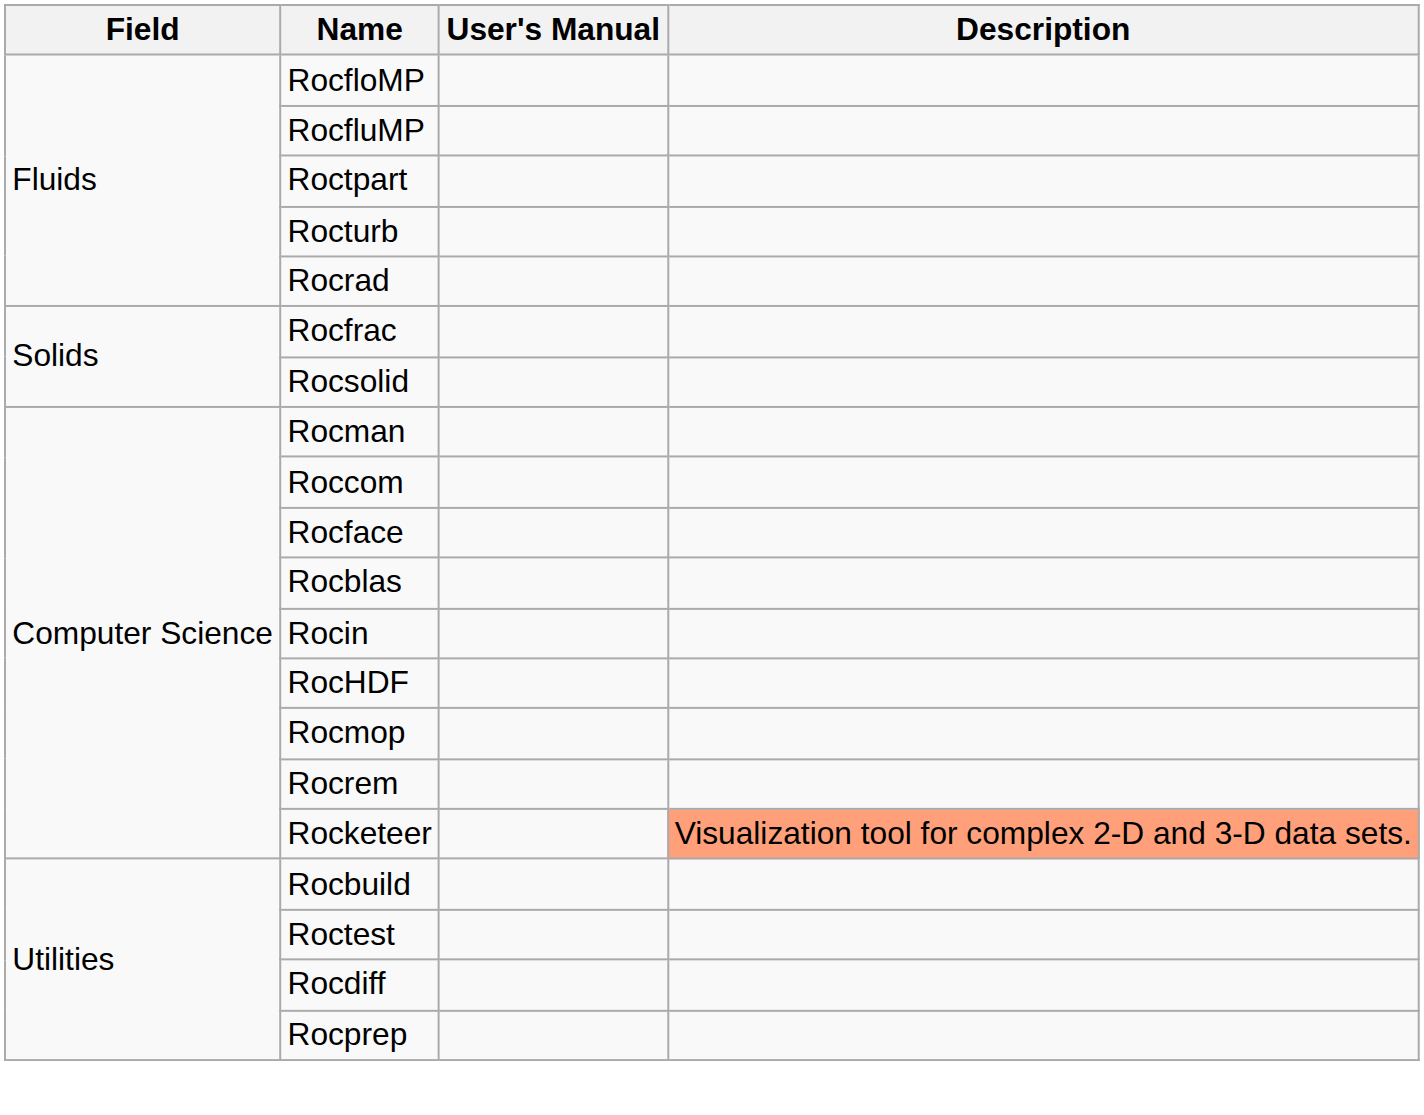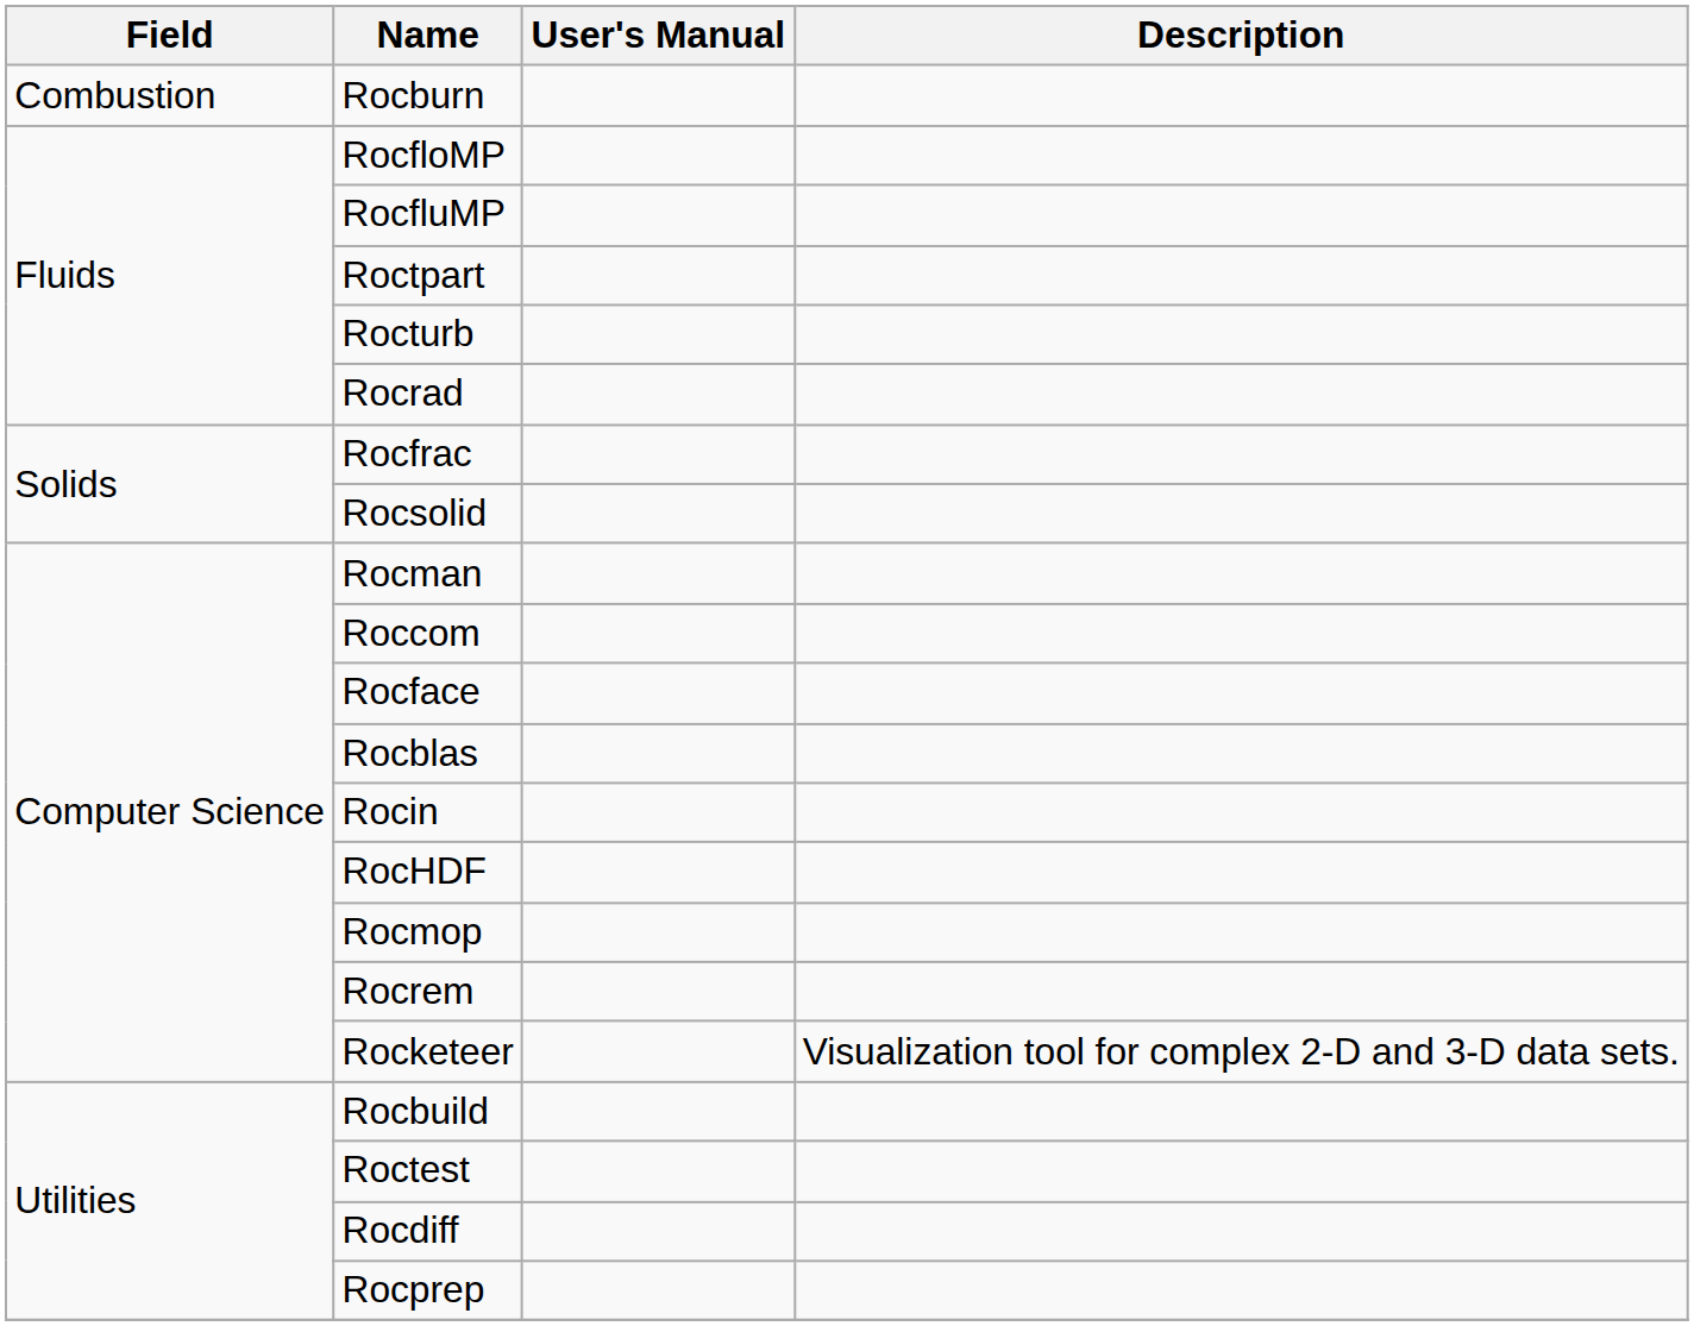+ row: Combustion | Rocburn
Rocketeer | Description: lightsalmon background -> no background
